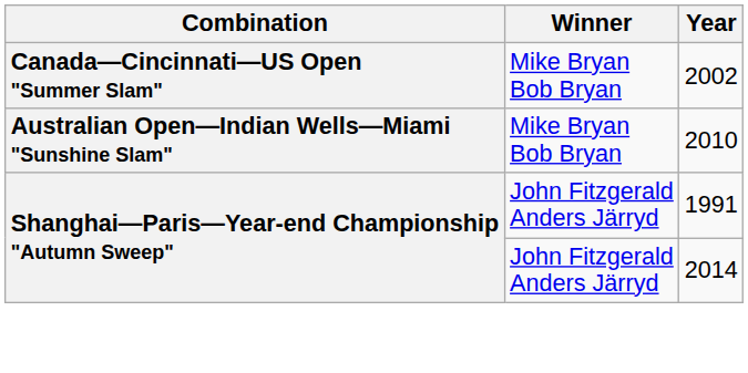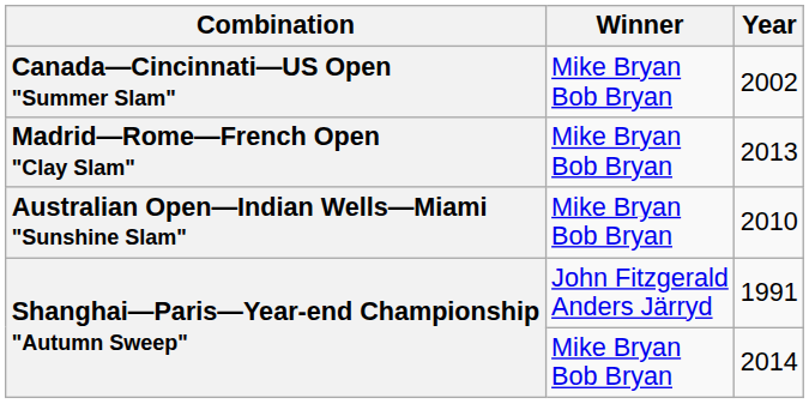+ row: Madrid—Rome—French Open "Clay Slam" | Mike Bryan Bob Bryan | 2013
2014 | Winner: John Fitzgerald Anders Järryd -> Mike Bryan Bob Bryan
